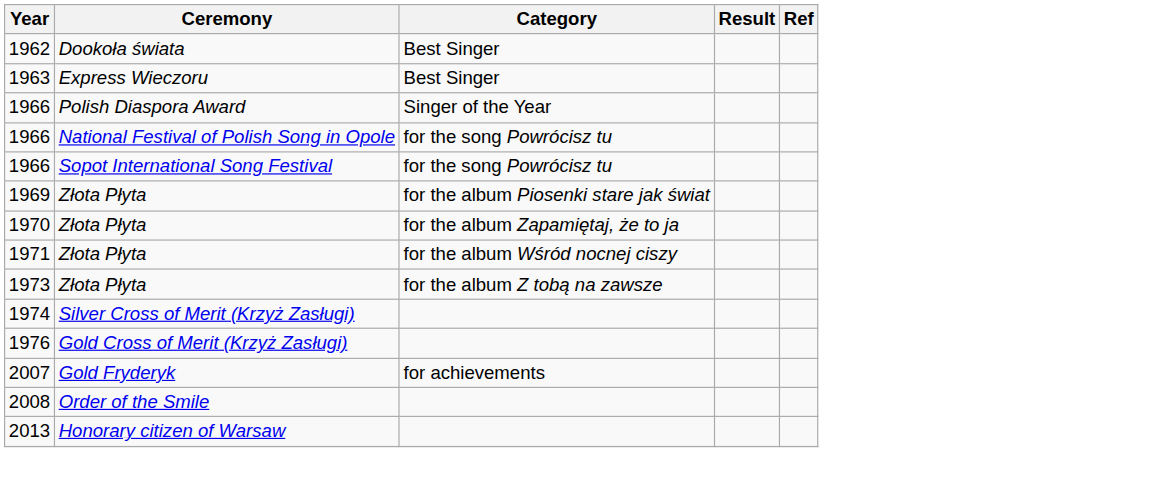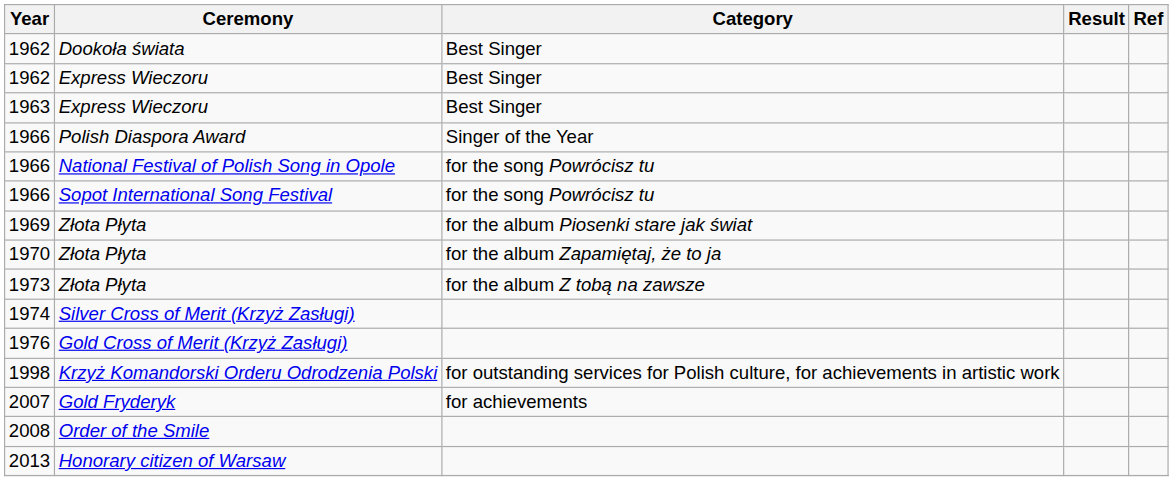+ row: 1962 | Express Wieczoru | Best Singer
- row: 1971 | Złota Płyta | for the album Wśród nocnej ciszy
+ row: 1998 | Krzyż Komandorski Orderu Odrodzenia Polski | for outstanding services for Polish culture, for achievements in artistic work
